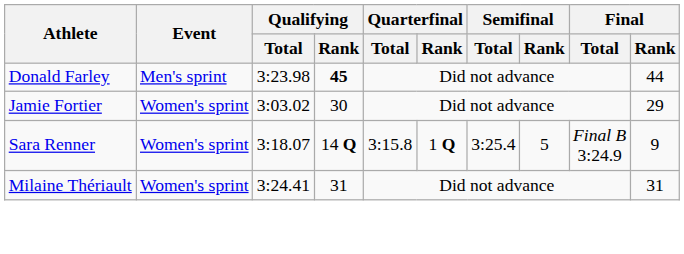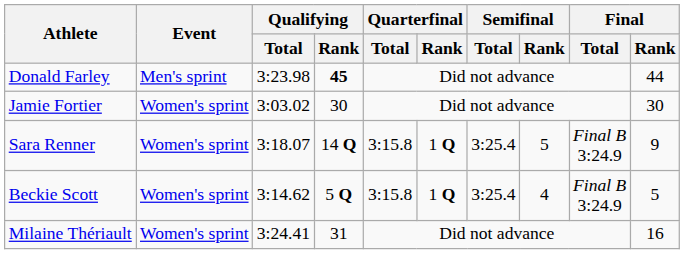Jamie Fortier | Final / Rank: 29 -> 30
+ row: Beckie Scott | Women's sprint | 3:14.62 | 5 Q | 3:15.8 | 1 Q | 3:25.4 | 4 | Final B 3:24.9 | 5
Milaine Thériault | Final / Rank: 31 -> 16
